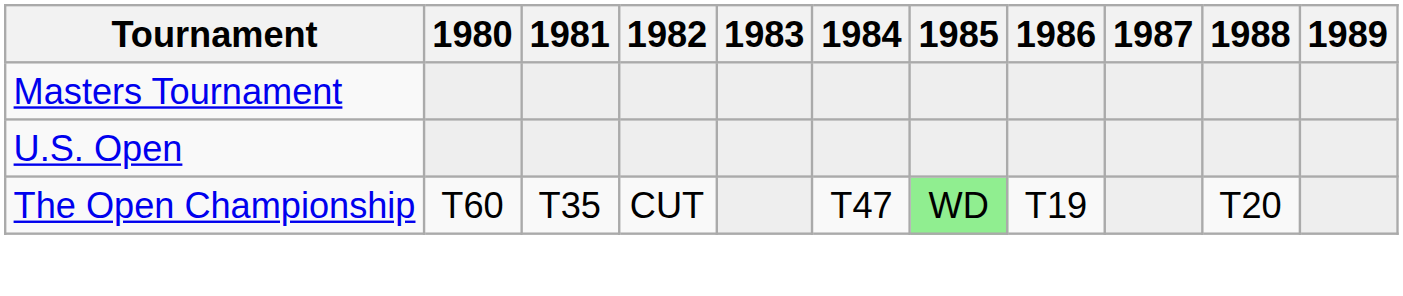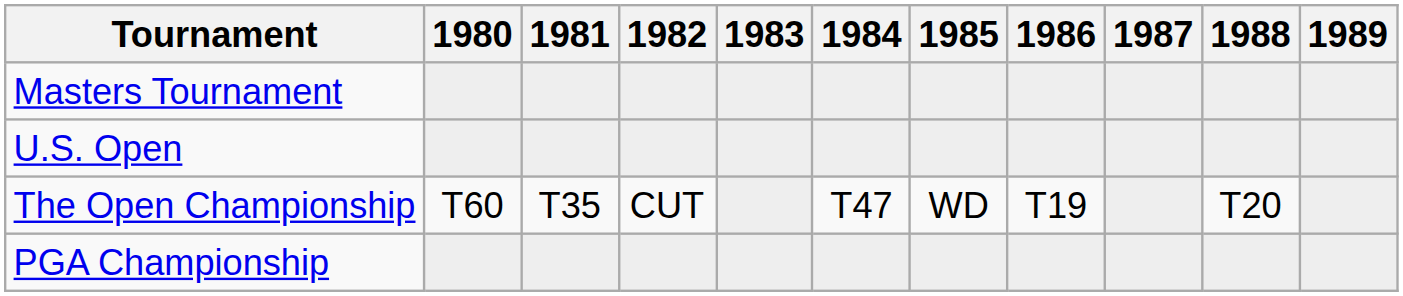The Open Championship | 1985: lightgreen background -> no background
+ row: PGA Championship
